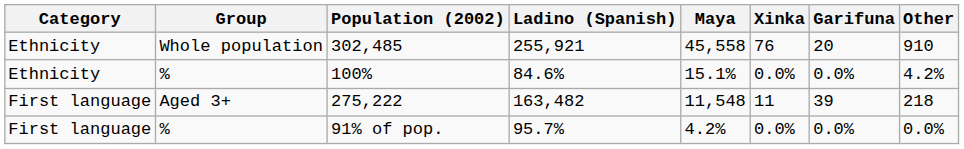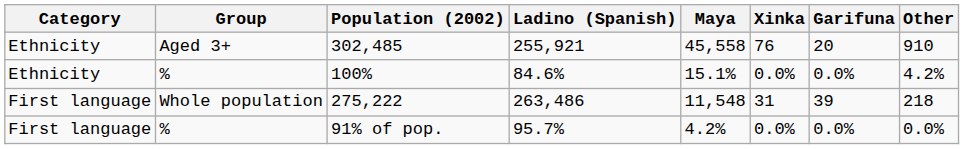302,485 | Group: Whole population -> Aged 3+
275,222 | Group: Aged 3+ -> Whole population
275,222 | Ladino (Spanish): 163,482 -> 263,486
275,222 | Xinka: 11 -> 31
